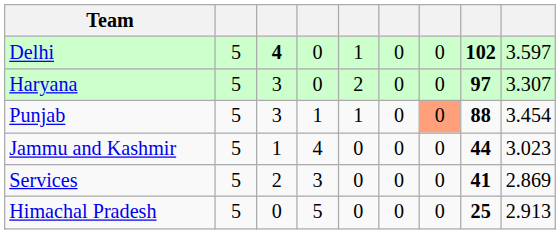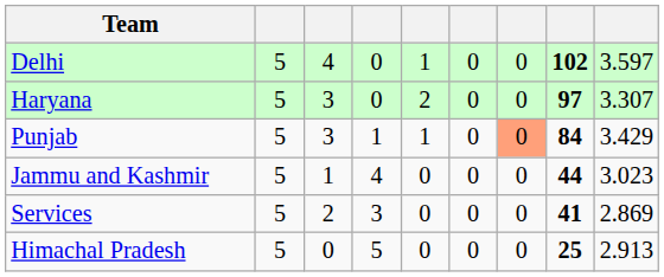Delhi | column 3: bold -> normal
Punjab | column 8: 88 -> 84
Punjab | column 9: 3.454 -> 3.429
